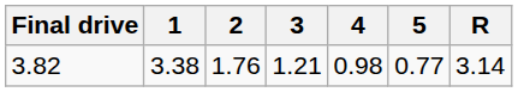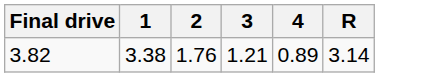- column: 5 | 0.77
3.82 | 4: 0.98 -> 0.89
